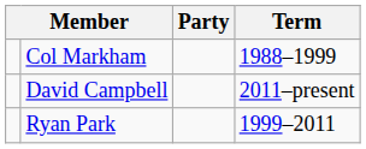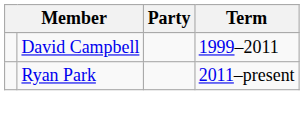- row: Col Markham | 1988–1999
David Campbell | Term: 2011–present -> 1999–2011
Ryan Park | Term: 1999–2011 -> 2011–present
